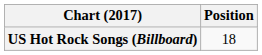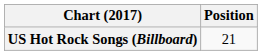US Hot Rock Songs (Billboard) | Position: 18 -> 21
